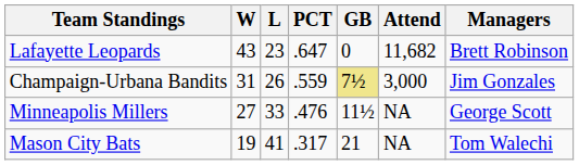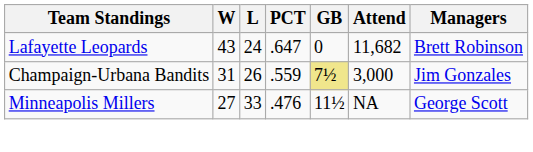Lafayette Leopards | L: 23 -> 24
- row: Mason City Bats | 19 | 41 | .317 | 21 | NA | Tom Walechi
